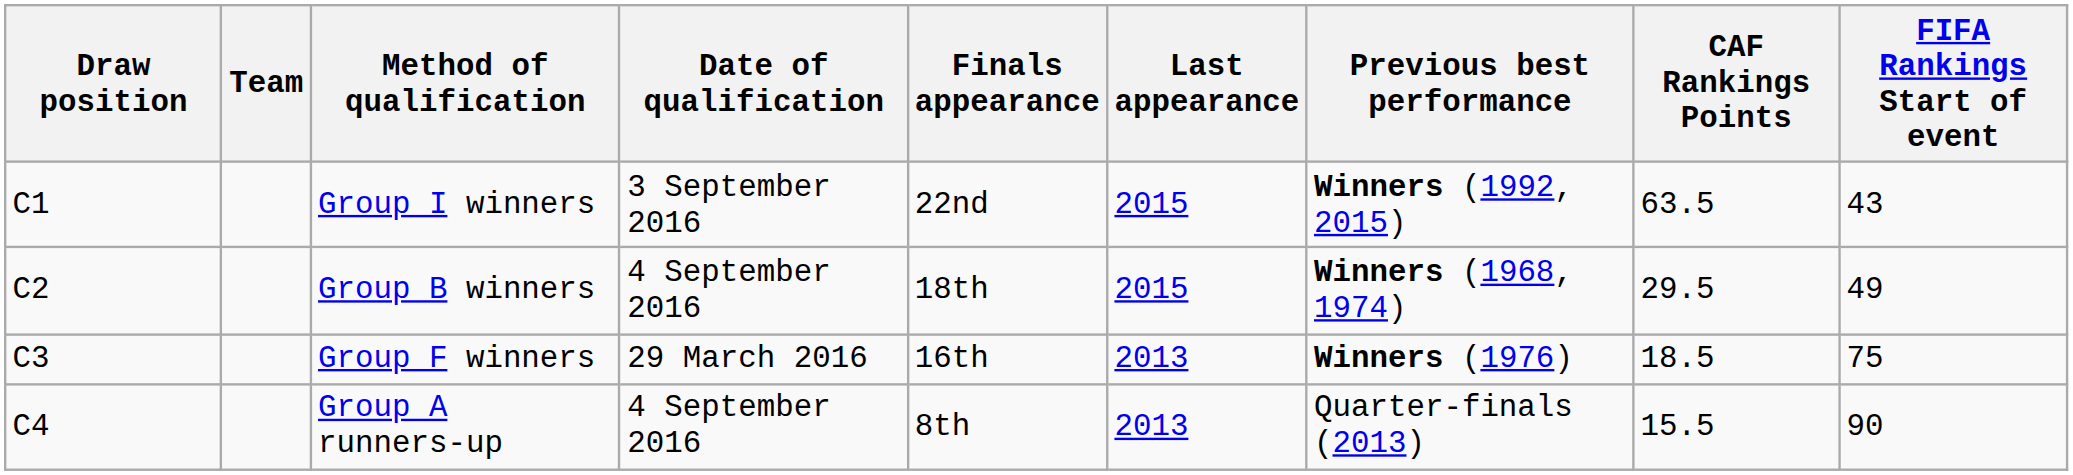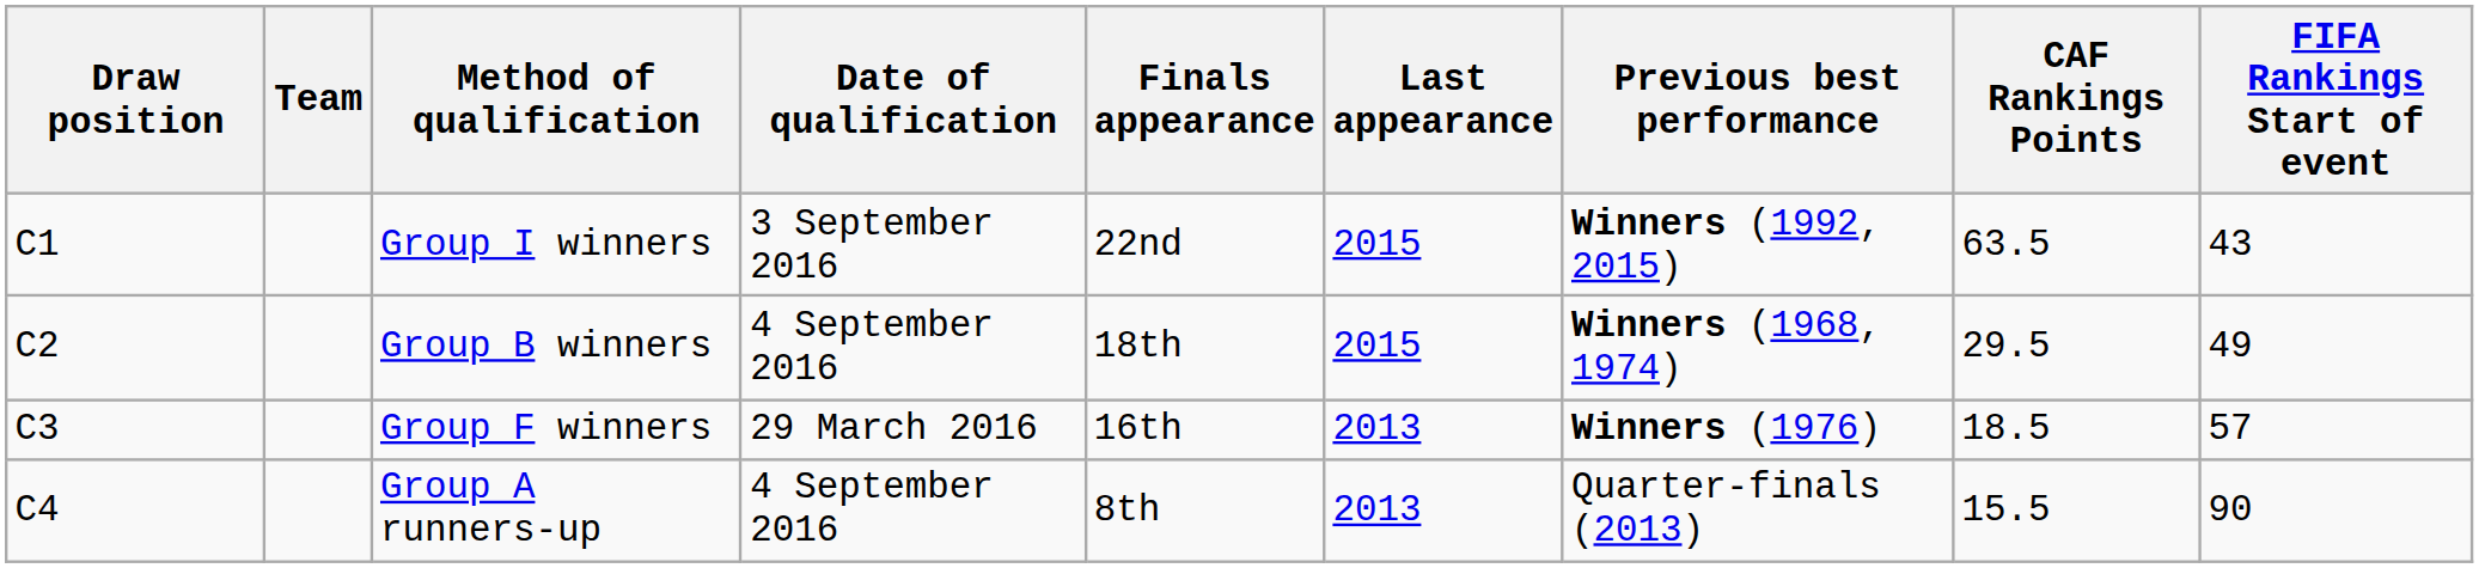Group F winners | FIFA Rankings Start of event: 75 -> 57
